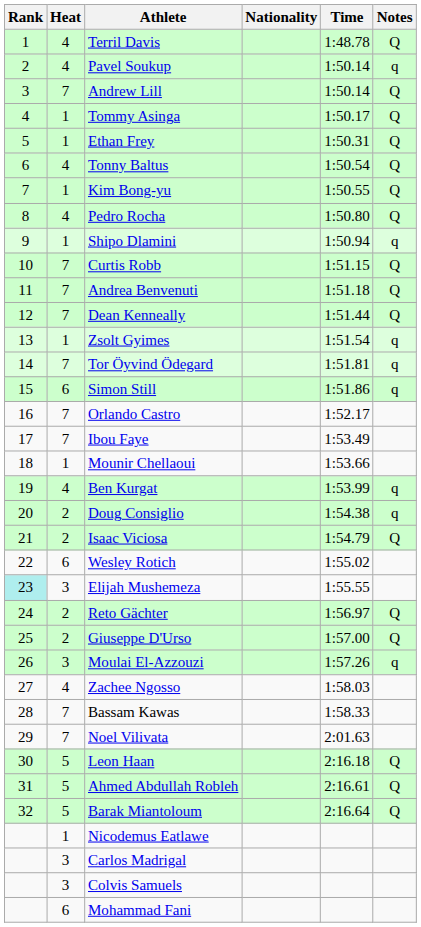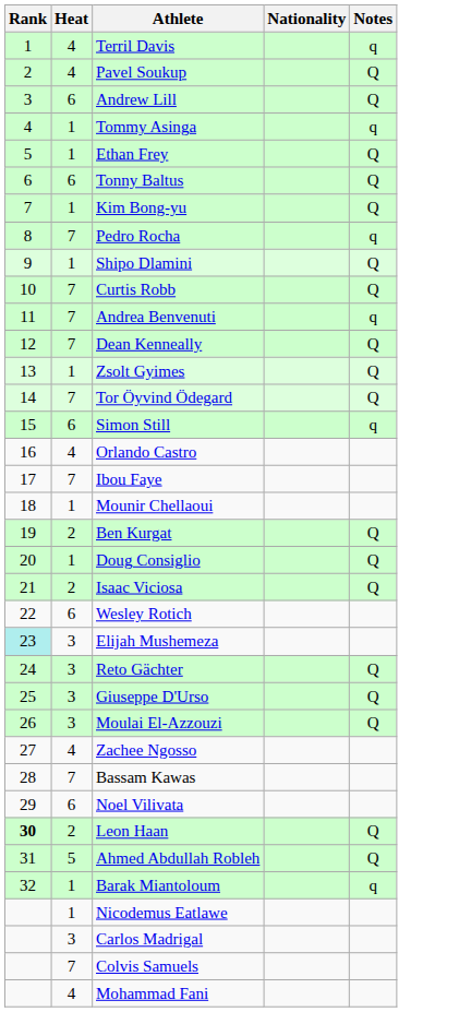- column: Time | 1:48.78 | 1:50.14 | 1:50.14 | 1:50.17 | 1:50.31 | 1:50.54 | 1:50.55 | 1:50.80 | 1:50.94 | 1:51.15 | 1:51.18 | 1:51.44 | 1:51.54 | 1:51.81 | 1:51.86 | 1:52.17 | 1:53.49 | 1:53.66 | 1:53.99 | 1:54.38 | 1:54.79 | 1:55.02 | 1:55.55 | 1:56.97 | 1:57.00 | 1:57.26 | 1:58.03 | 1:58.33 | 2:01.63 | 2:16.18 | 2:16.61 | 2:16.64
Terril Davis | Notes: Q -> q
Pavel Soukup | Notes: q -> Q
Andrew Lill | Heat: 7 -> 6
Tommy Asinga | Notes: Q -> q
Tonny Baltus | Heat: 4 -> 6
Pedro Rocha | Heat: 4 -> 7
Pedro Rocha | Notes: Q -> q
Shipo Dlamini | Notes: q -> Q
Andrea Benvenuti | Notes: Q -> q
Zsolt Gyimes | Notes: q -> Q
Tor Öyvind Ödegard | Notes: q -> Q
Orlando Castro | Heat: 7 -> 4
Ben Kurgat | Heat: 4 -> 2
Ben Kurgat | Notes: q -> Q
Doug Consiglio | Heat: 2 -> 1
Doug Consiglio | Notes: q -> Q
Reto Gächter | Heat: 2 -> 3
Giuseppe D'Urso | Heat: 2 -> 3
Moulai El-Azzouzi | Notes: q -> Q
Noel Vilivata | Heat: 7 -> 6
Leon Haan | Rank: normal -> bold
Leon Haan | Heat: 5 -> 2
Barak Miantoloum | Heat: 5 -> 1
Barak Miantoloum | Notes: Q -> q
Colvis Samuels | Heat: 3 -> 7
Mohammad Fani | Heat: 6 -> 4
